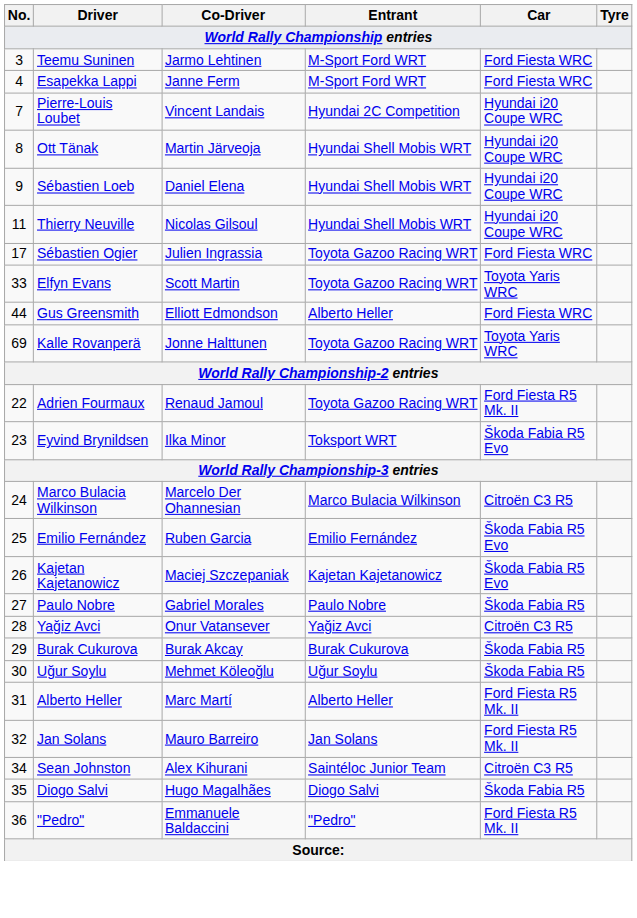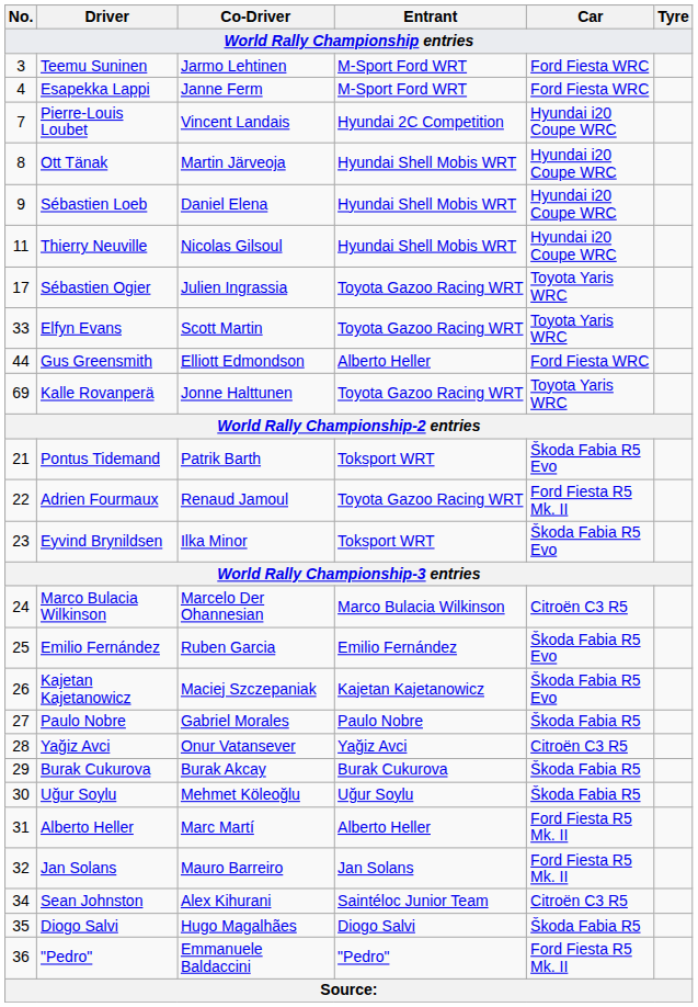Sébastien Ogier | Car: Ford Fiesta WRC -> Toyota Yaris WRC
+ row: 21 | Pontus Tidemand | Patrik Barth | Toksport WRT | Škoda Fabia R5 Evo
